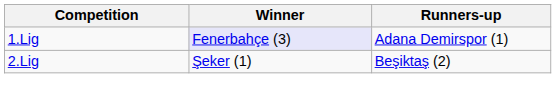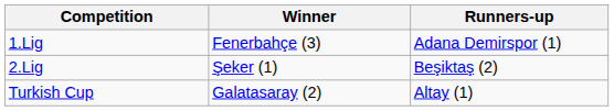1.Lig | Winner: lavender background -> no background
+ row: Turkish Cup | Galatasaray (2) | Altay (1)
